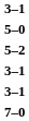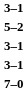- row: 5–0
